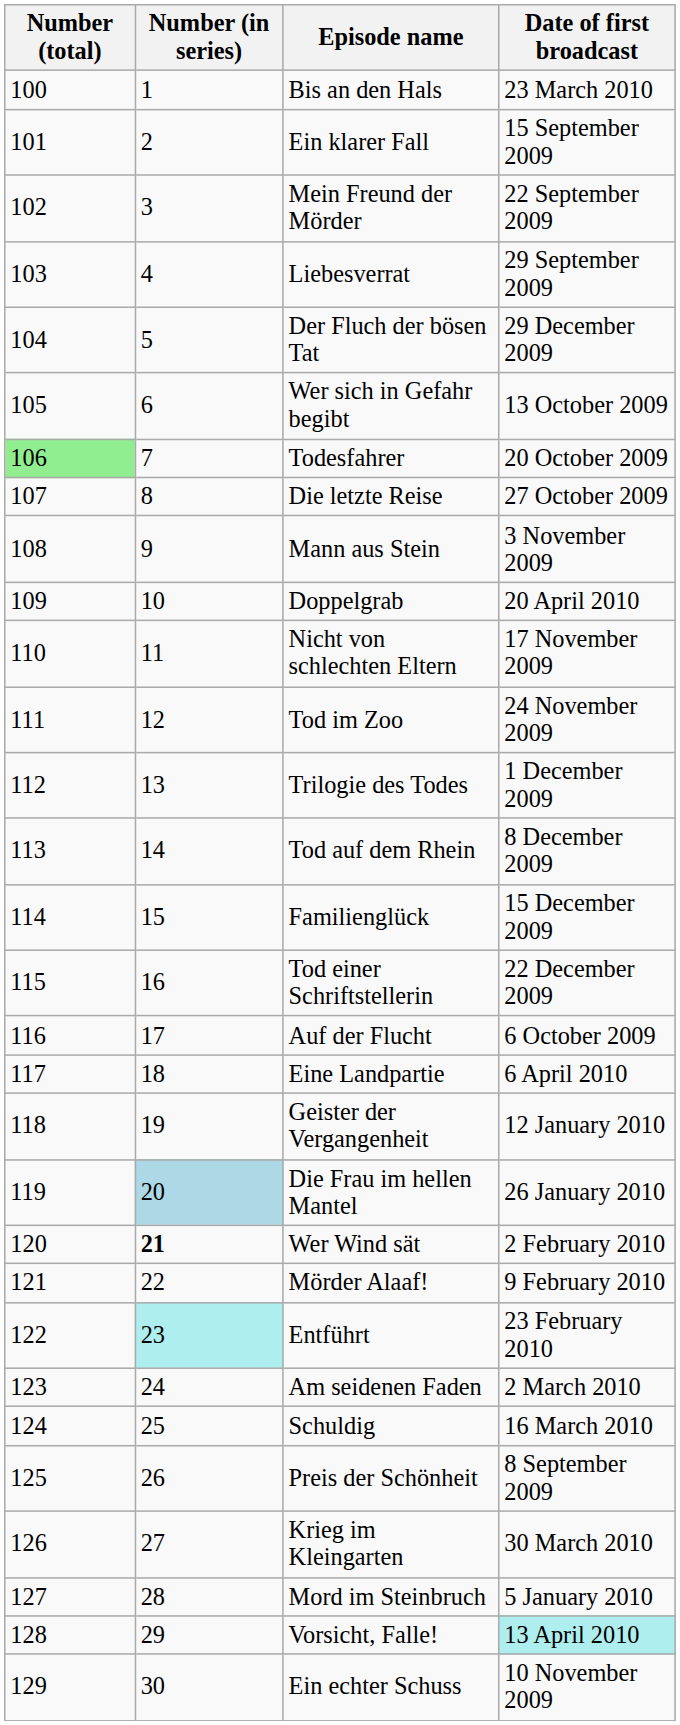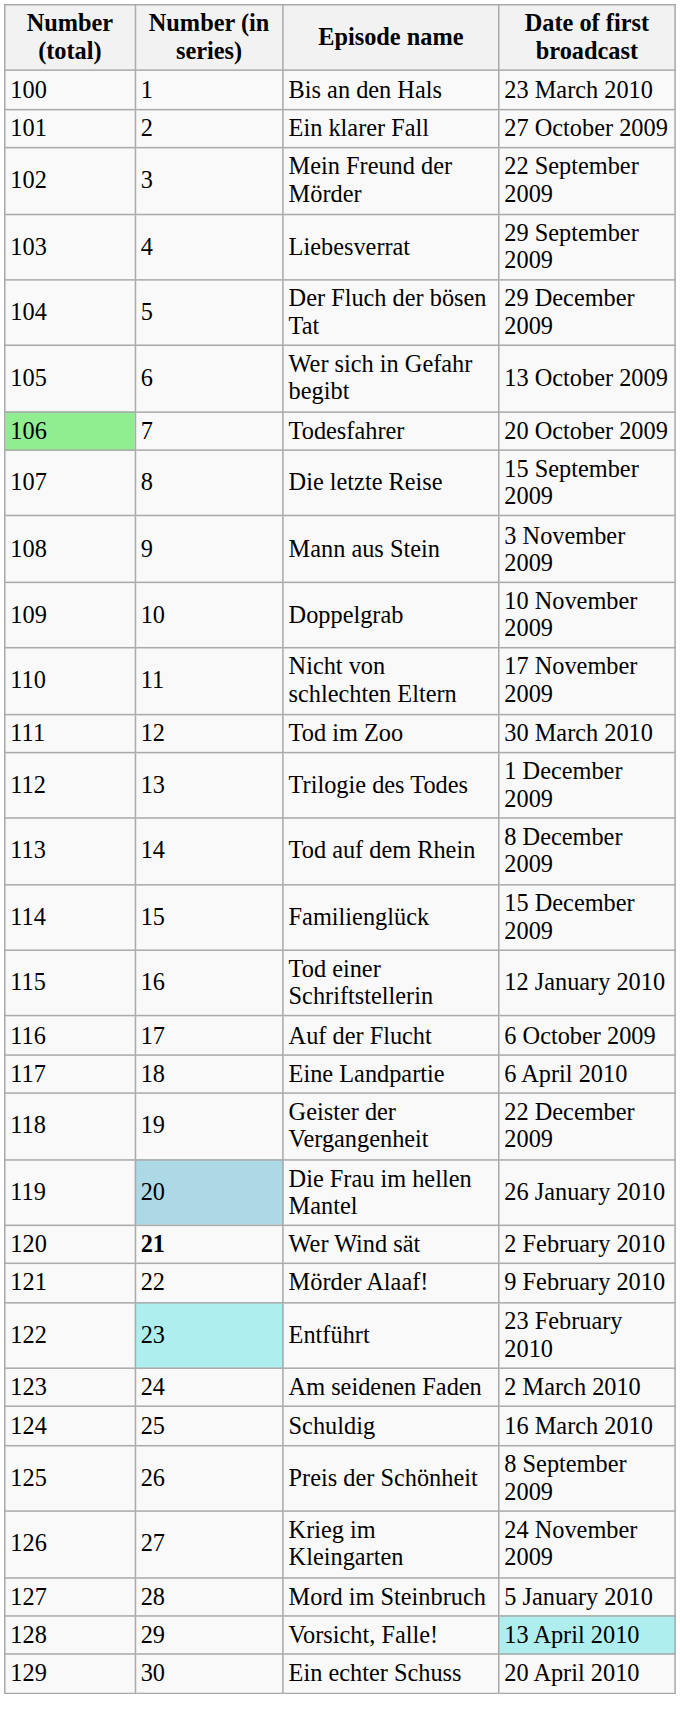Ein klarer Fall | Date of first broadcast: 15 September 2009 -> 27 October 2009
Die letzte Reise | Date of first broadcast: 27 October 2009 -> 15 September 2009
Doppelgrab | Date of first broadcast: 20 April 2010 -> 10 November 2009
Tod im Zoo | Date of first broadcast: 24 November 2009 -> 30 March 2010
Tod einer Schriftstellerin | Date of first broadcast: 22 December 2009 -> 12 January 2010
Geister der Vergangenheit | Date of first broadcast: 12 January 2010 -> 22 December 2009
Krieg im Kleingarten | Date of first broadcast: 30 March 2010 -> 24 November 2009
Ein echter Schuss | Date of first broadcast: 10 November 2009 -> 20 April 2010
